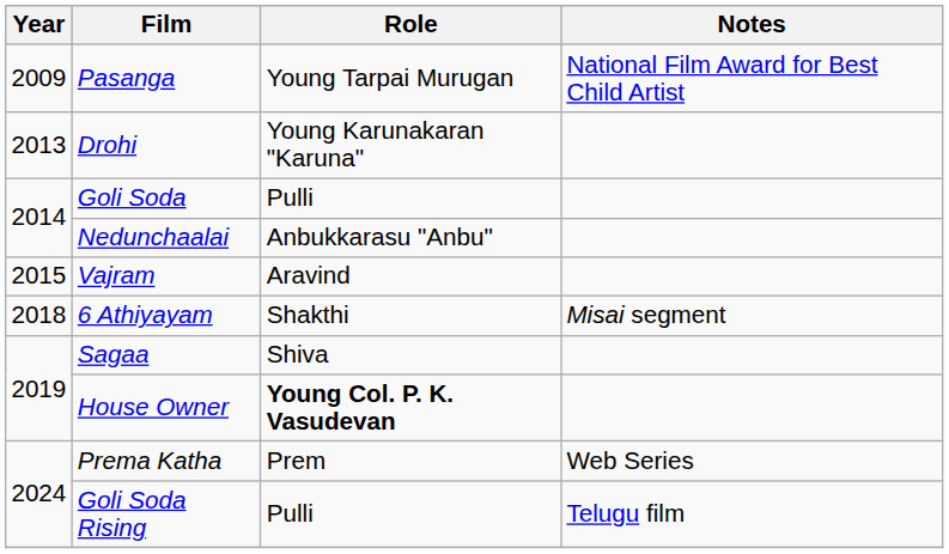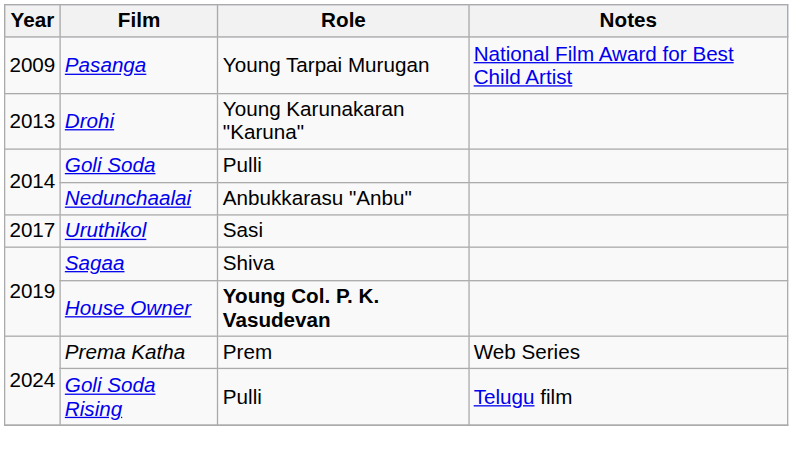- row: 2015 | Vajram | Aravind
+ row: 2017 | Uruthikol | Sasi
- row: 2018 | 6 Athiyayam | Shakthi | Misai segment
